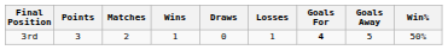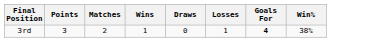- column: Goals Away | 5
3rd | Win%: 50% -> 38%
